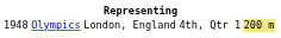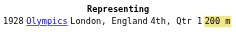Olympics | column 1: 1948 -> 1928
